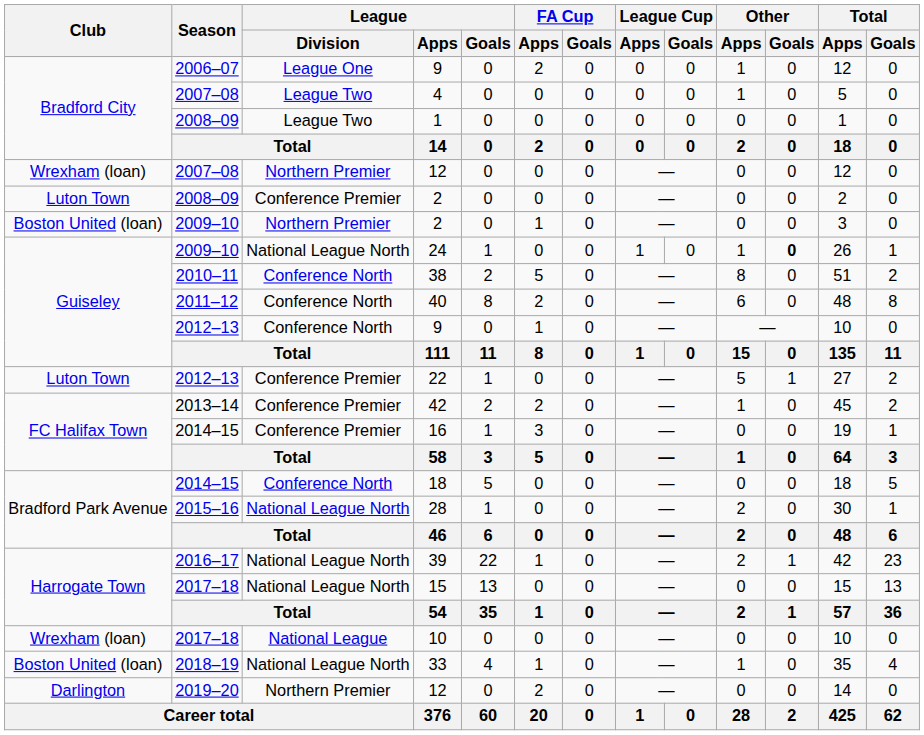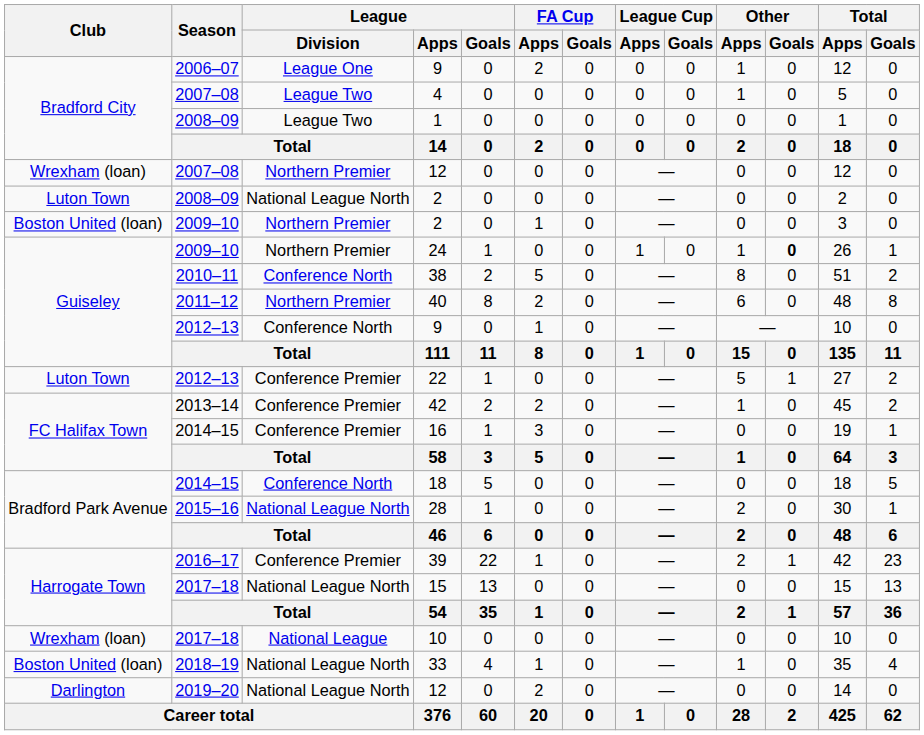2008–09 / 2 | League / Division: Conference Premier -> National League North
24 | League / Division: National League North -> Northern Premier
40 | League / Division: Conference North -> Northern Premier
39 | League / Division: National League North -> Conference Premier
2019–20 / 12 | League / Division: Northern Premier -> National League North
